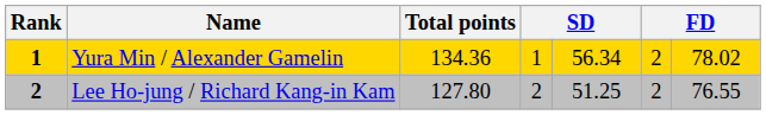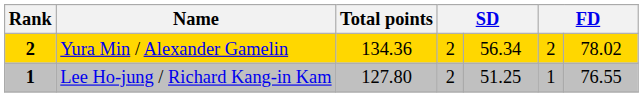Yura Min / Alexander Gamelin | Rank: 1 -> 2
Yura Min / Alexander Gamelin | column 4: 1 -> 2
Lee Ho-jung / Richard Kang-in Kam | Rank: 2 -> 1
Lee Ho-jung / Richard Kang-in Kam | column 6: 2 -> 1
